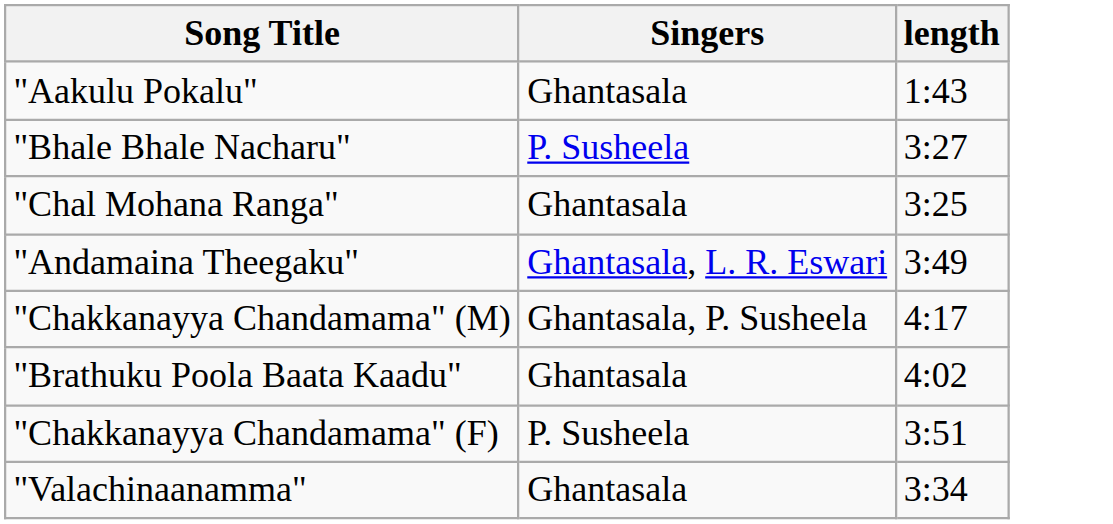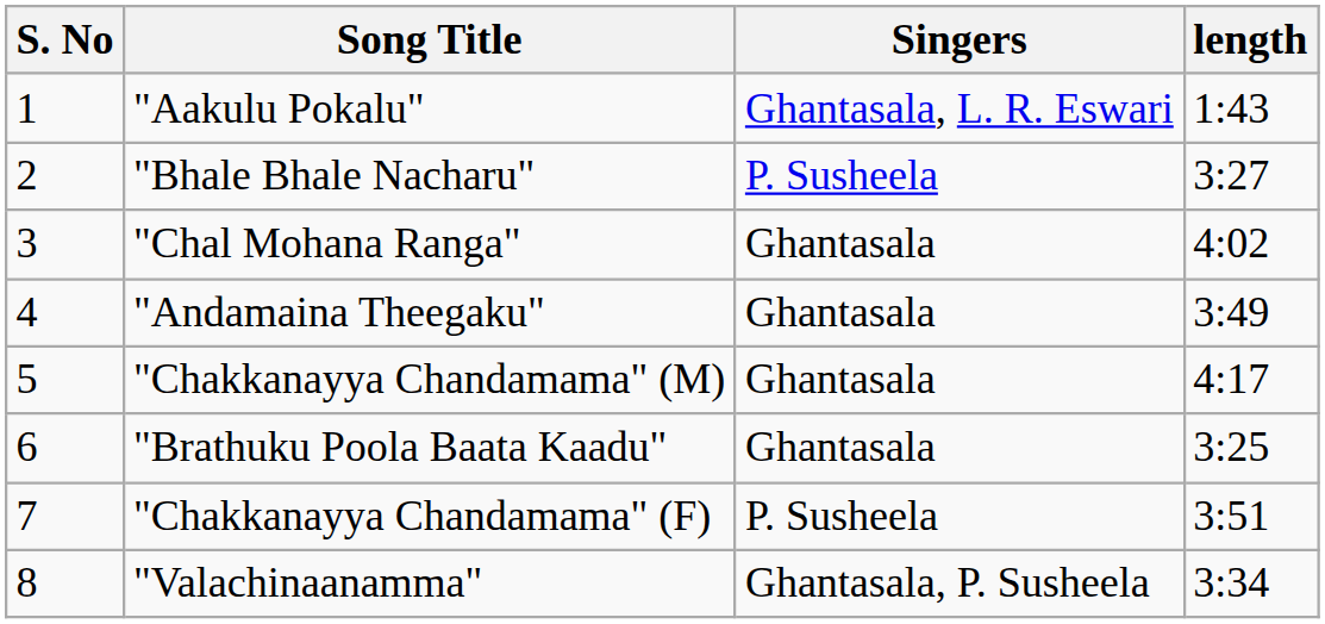+ column: S. No | 1 | 2 | 3 | 4 | 5 | 6 | 7 | 8
"Aakulu Pokalu" | Singers: Ghantasala -> Ghantasala, L. R. Eswari
"Chal Mohana Ranga" | length: 3:25 -> 4:02
"Andamaina Theegaku" | Singers: Ghantasala, L. R. Eswari -> Ghantasala
"Chakkanayya Chandamama" (M) | Singers: Ghantasala, P. Susheela -> Ghantasala
"Brathuku Poola Baata Kaadu" | length: 4:02 -> 3:25
"Valachinaanamma" | Singers: Ghantasala -> Ghantasala, P. Susheela
